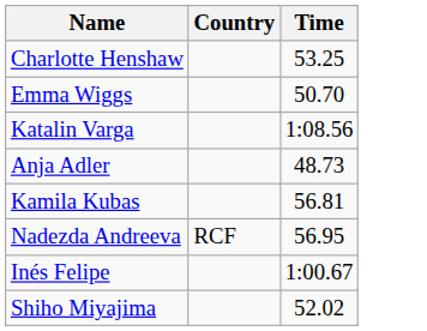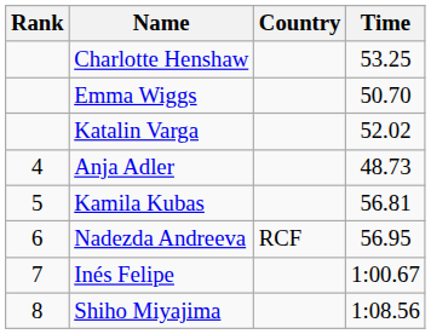+ column: Rank | 4 | 5 | 6 | 7 | 8
Katalin Varga | Time: 1:08.56 -> 52.02
Shiho Miyajima | Time: 52.02 -> 1:08.56
